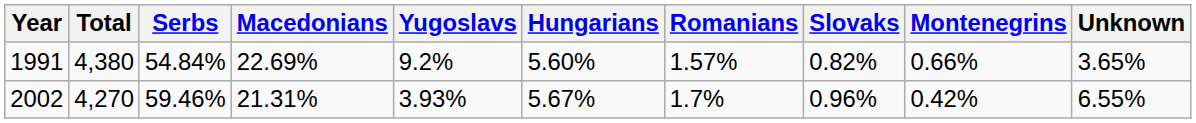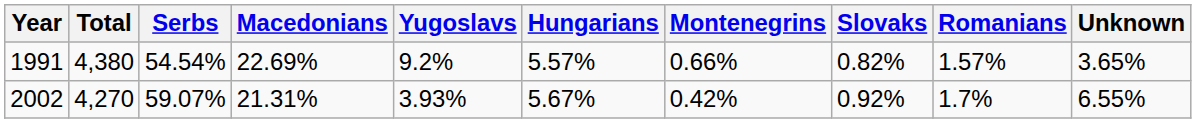columns swapped: Romanians <-> Montenegrins
1991 | Serbs: 54.84% -> 54.54%
1991 | Hungarians: 5.60% -> 5.57%
2002 | Serbs: 59.46% -> 59.07%
2002 | Slovaks: 0.96% -> 0.92%
